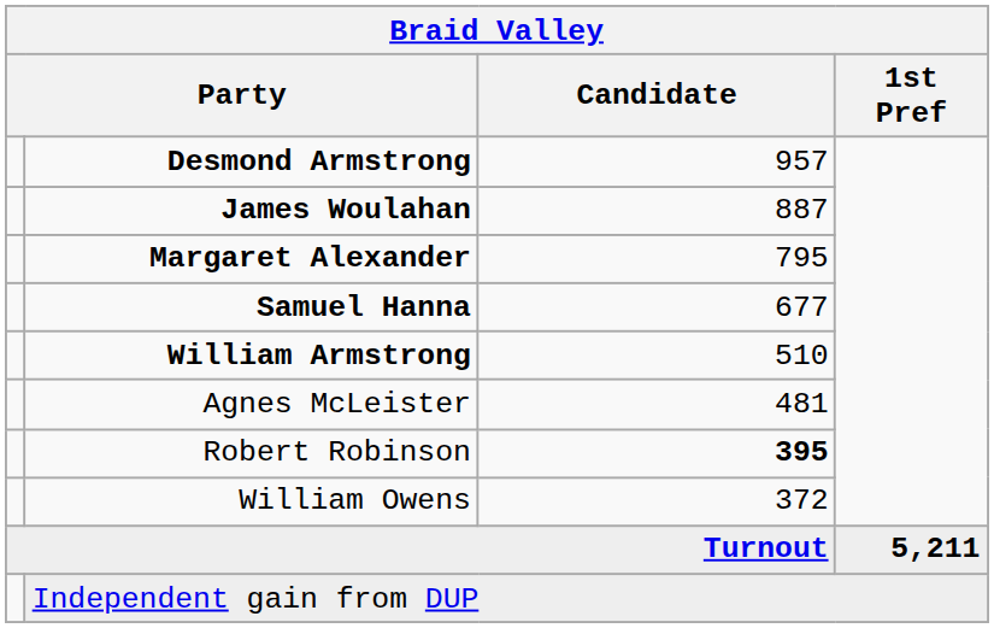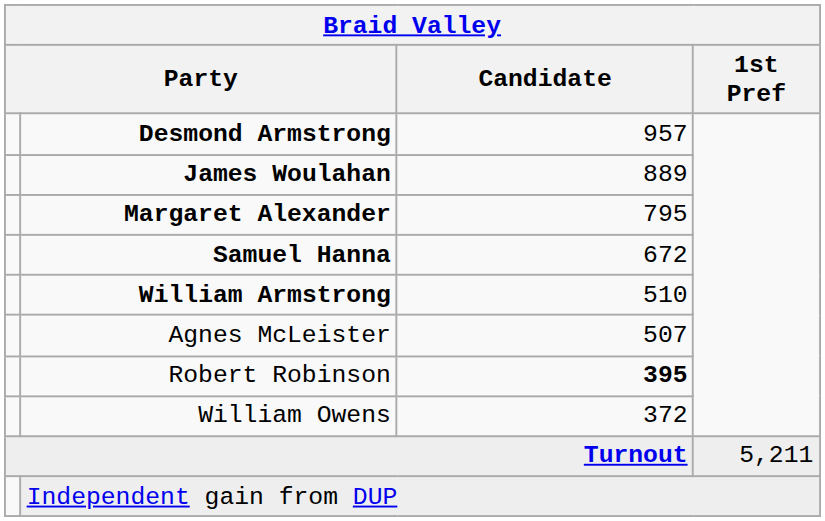James Woulahan | Candidate: 887 -> 889
Samuel Hanna | Candidate: 677 -> 672
Agnes McLeister | Candidate: 481 -> 507
Turnout | 1st Pref: bold -> normal
